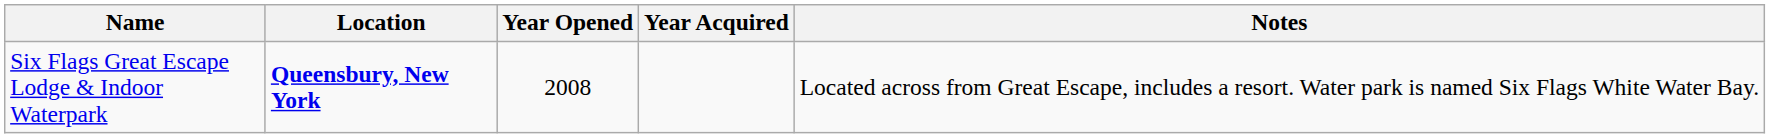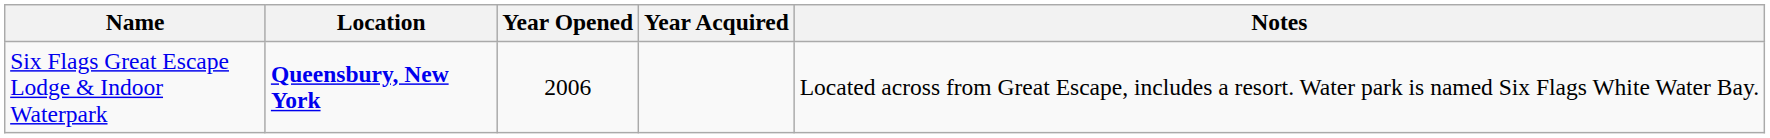Six Flags Great Escape Lodge & Indoor Waterpark | Year Opened: 2008 -> 2006
